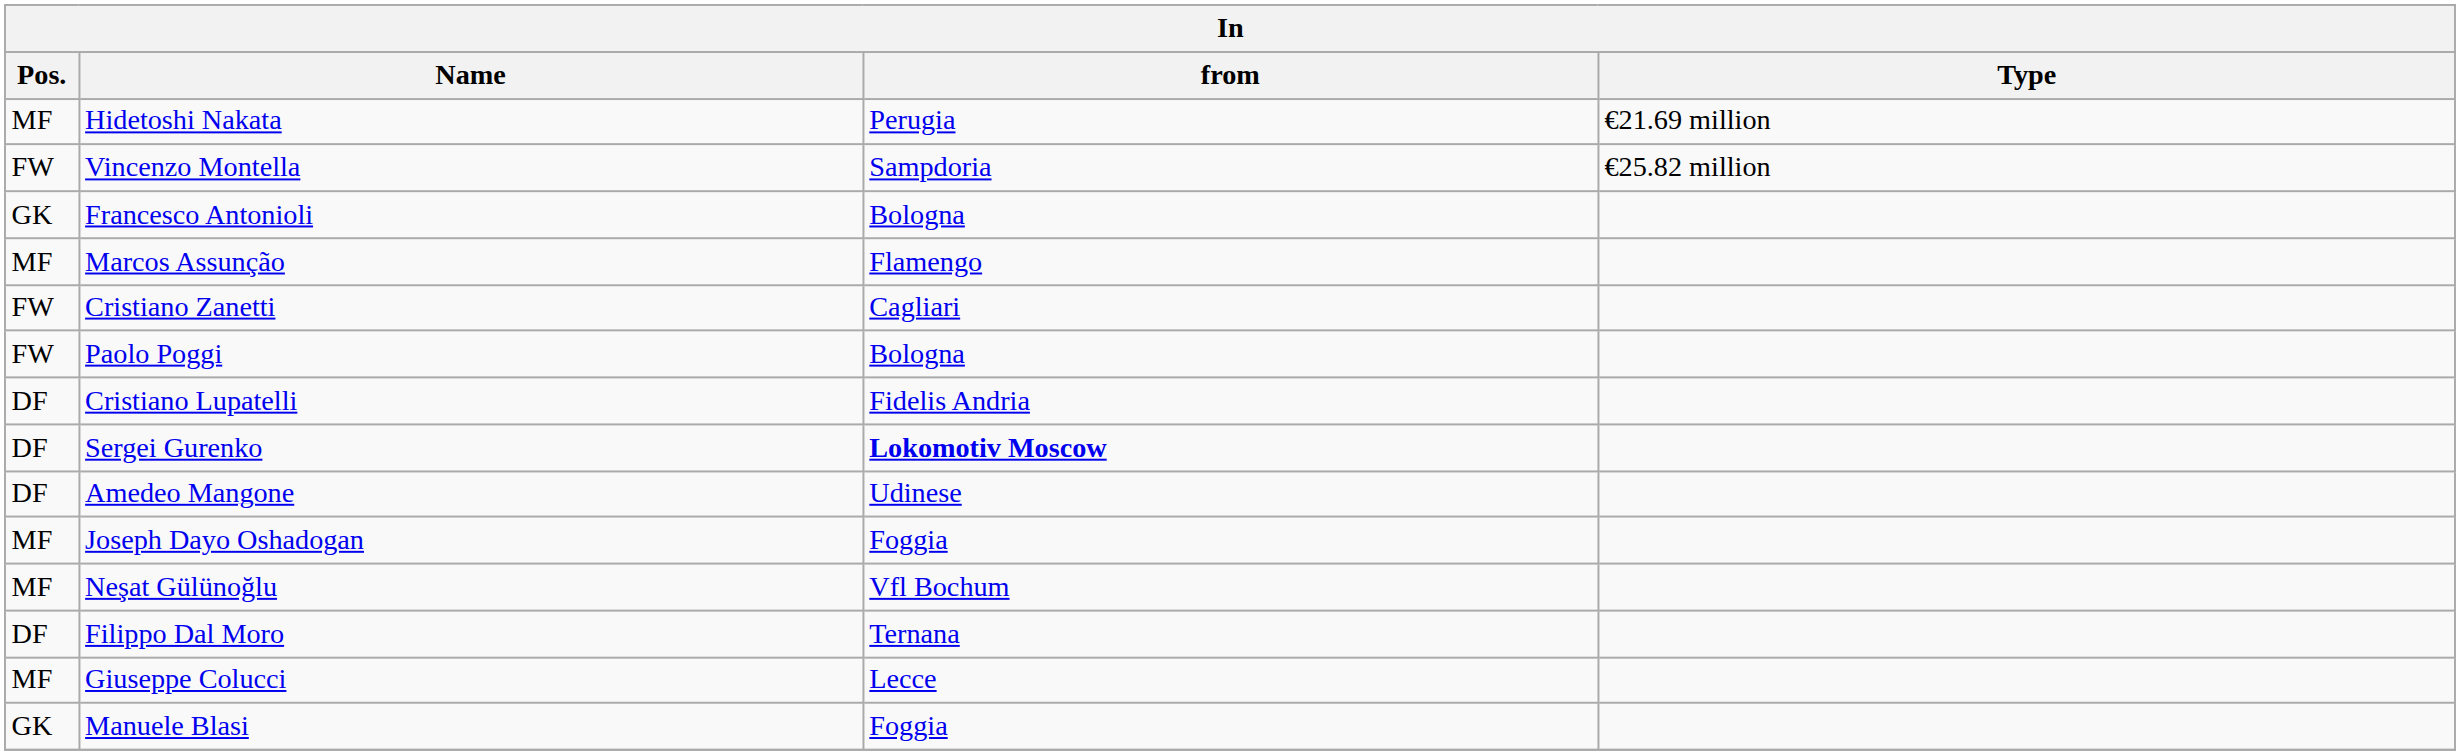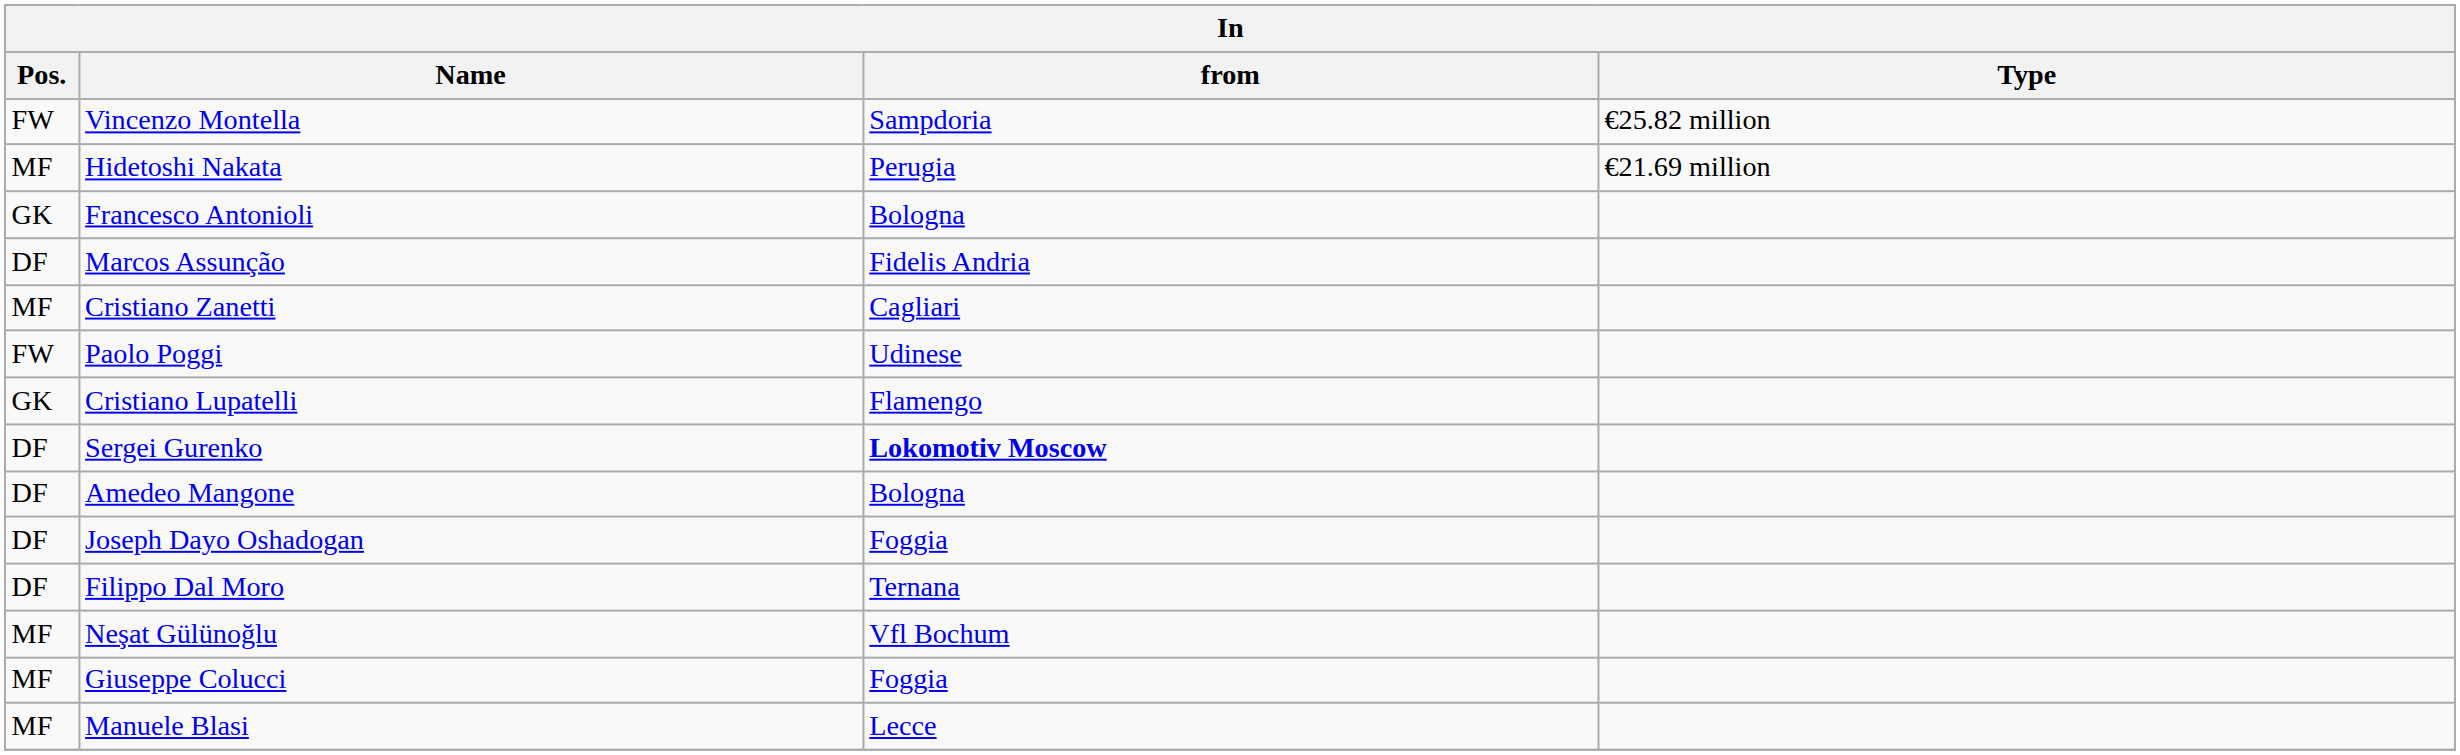rows swapped: Vincenzo Montella <-> Hidetoshi Nakata
Marcos Assunção | Pos.: MF -> DF
Marcos Assunção | from: Flamengo -> Fidelis Andria
Cristiano Zanetti | Pos.: FW -> MF
Paolo Poggi | from: Bologna -> Udinese
Cristiano Lupatelli | Pos.: DF -> GK
Cristiano Lupatelli | from: Fidelis Andria -> Flamengo
Amedeo Mangone | from: Udinese -> Bologna
Joseph Dayo Oshadogan | Pos.: MF -> DF
rows swapped: Filippo Dal Moro <-> Neşat Gülünoğlu
Giuseppe Colucci | from: Lecce -> Foggia
Manuele Blasi | Pos.: GK -> MF
Manuele Blasi | from: Foggia -> Lecce
